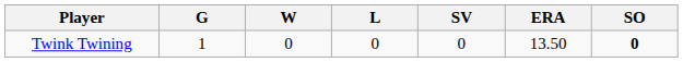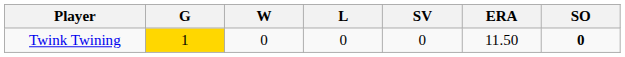Twink Twining | G: no background -> gold background
Twink Twining | ERA: 13.50 -> 11.50
